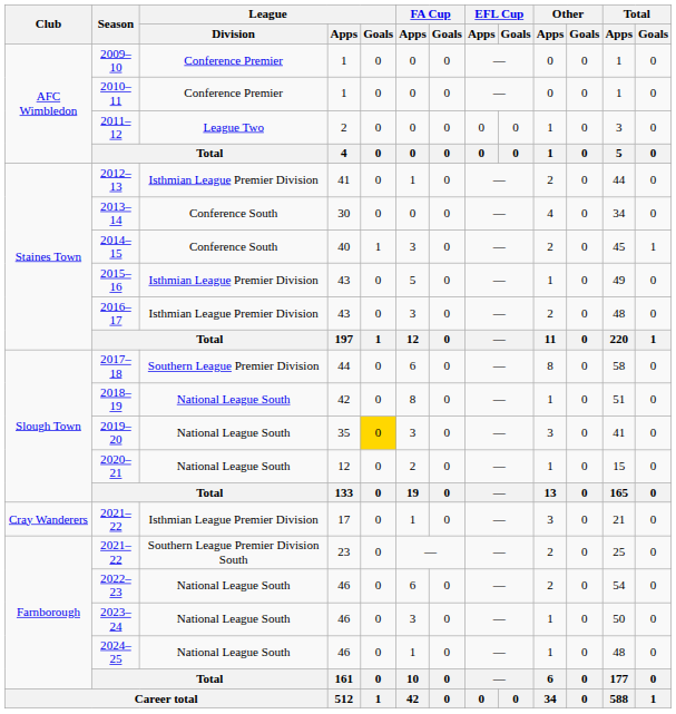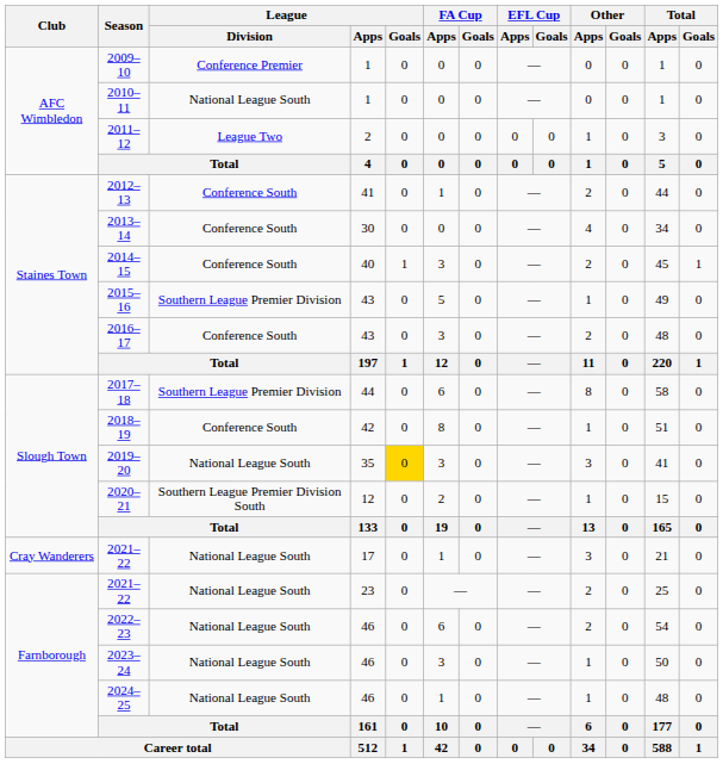2010–11 | League / Division: Conference Premier -> National League South
2012–13 | League / Division: Isthmian League Premier Division -> Conference South
2015–16 | League / Division: Isthmian League Premier Division -> Southern League Premier Division
2016–17 | League / Division: Isthmian League Premier Division -> Conference South
2018–19 | League / Division: National League South -> Conference South
2020–21 | League / Division: National League South -> Southern League Premier Division South
2021–22 / 17 | League / Division: Isthmian League Premier Division -> National League South
2021–22 / 23 | League / Division: Southern League Premier Division South -> National League South
